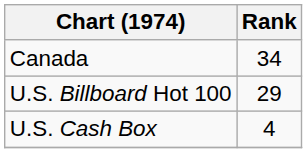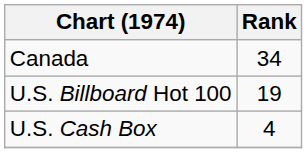U.S. Billboard Hot 100 | Rank: 29 -> 19
